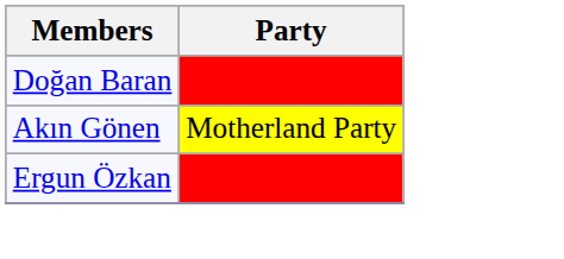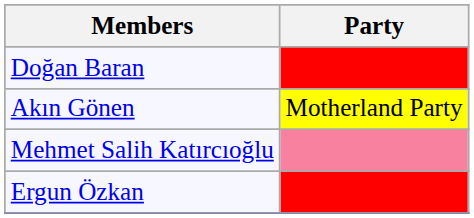+ row: Mehmet Salih Katırcıoğlu
